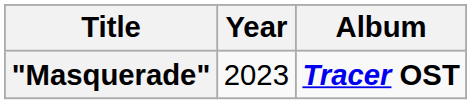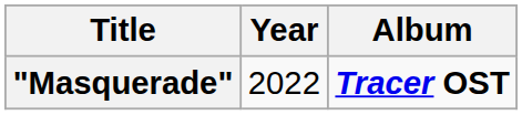"Masquerade" | Year: 2023 -> 2022
